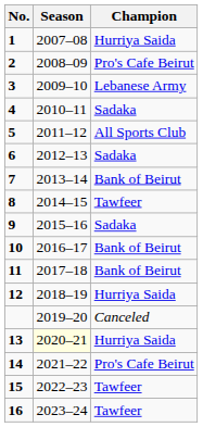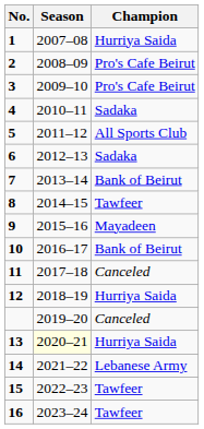3 | Champion: Lebanese Army -> Pro's Cafe Beirut
9 | Champion: Sadaka -> Mayadeen
11 | Champion: Bank of Beirut -> Canceled
14 | Champion: Pro's Cafe Beirut -> Lebanese Army
